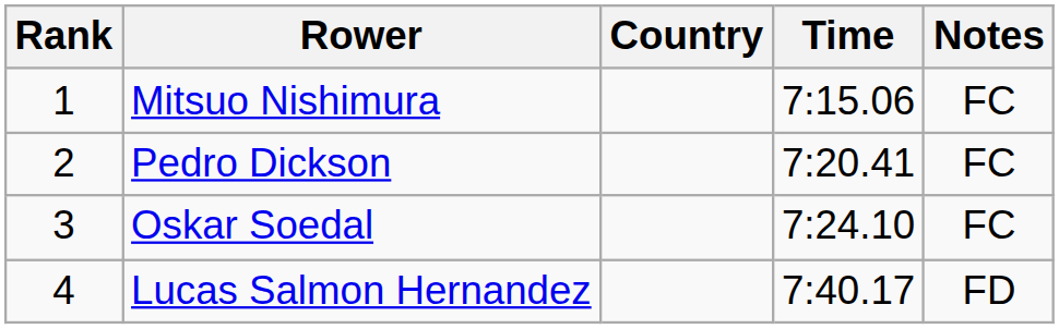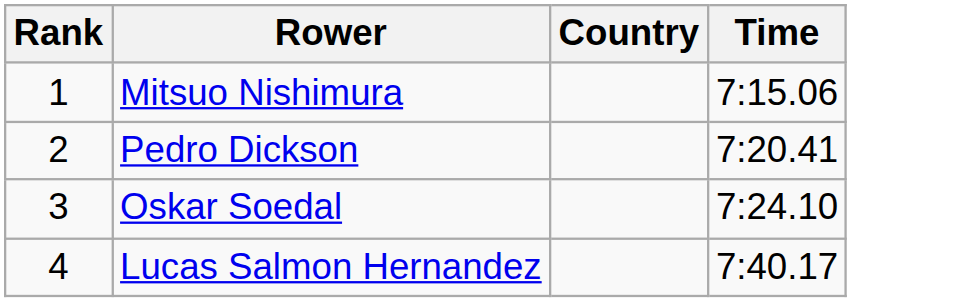- column: Notes | FC | FC | FC | FD
